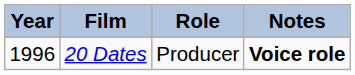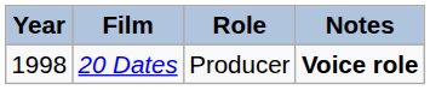20 Dates | Year: 1996 -> 1998
